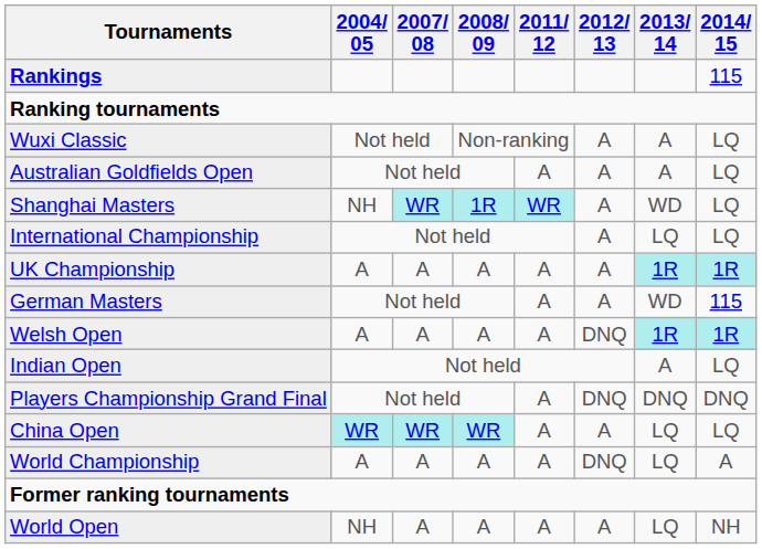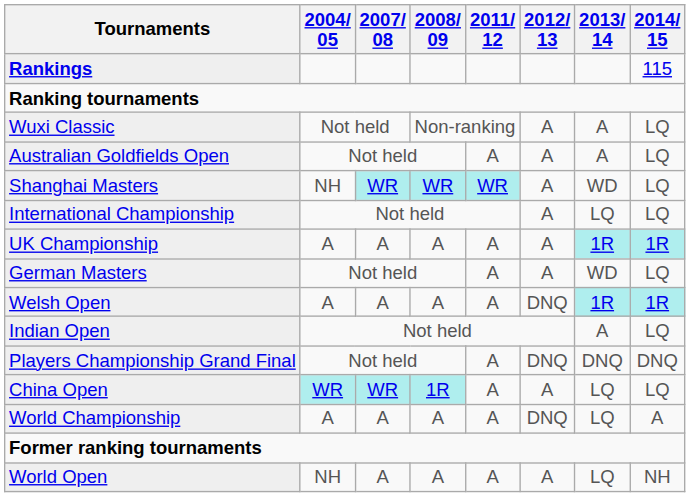Shanghai Masters | 2008/ 09: 1R -> WR
German Masters | 2014/ 15: 115 -> LQ
China Open | 2008/ 09: WR -> 1R
